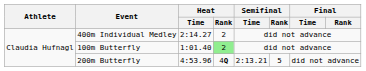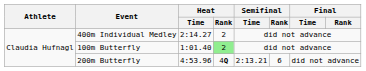200m Butterfly | Semifinal / Rank: 5 -> 6
